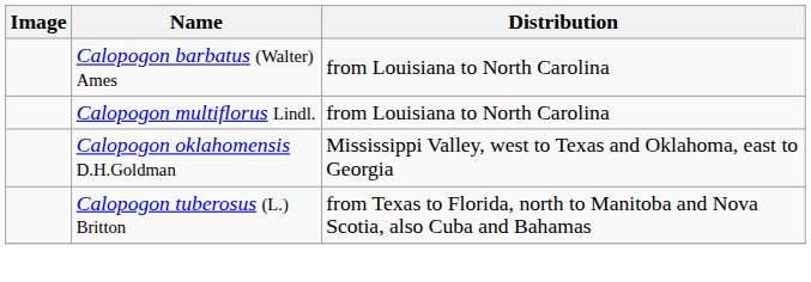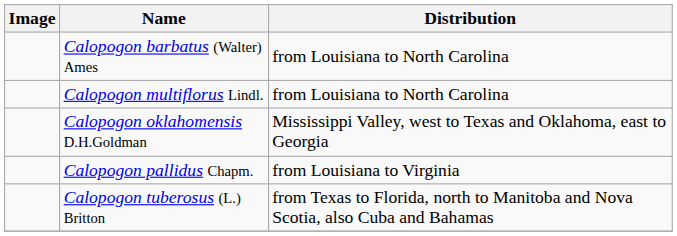+ row: Calopogon pallidus Chapm. | from Louisiana to Virginia
